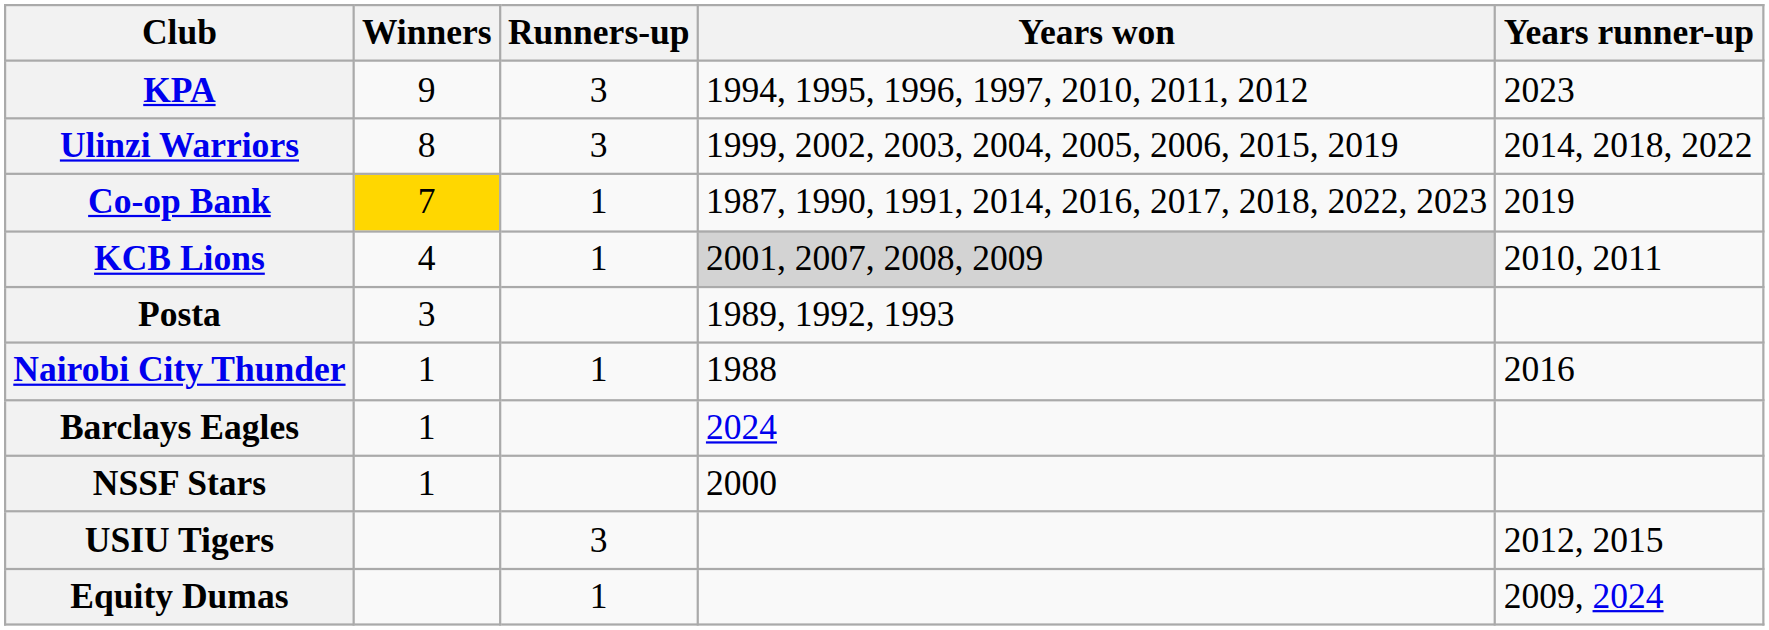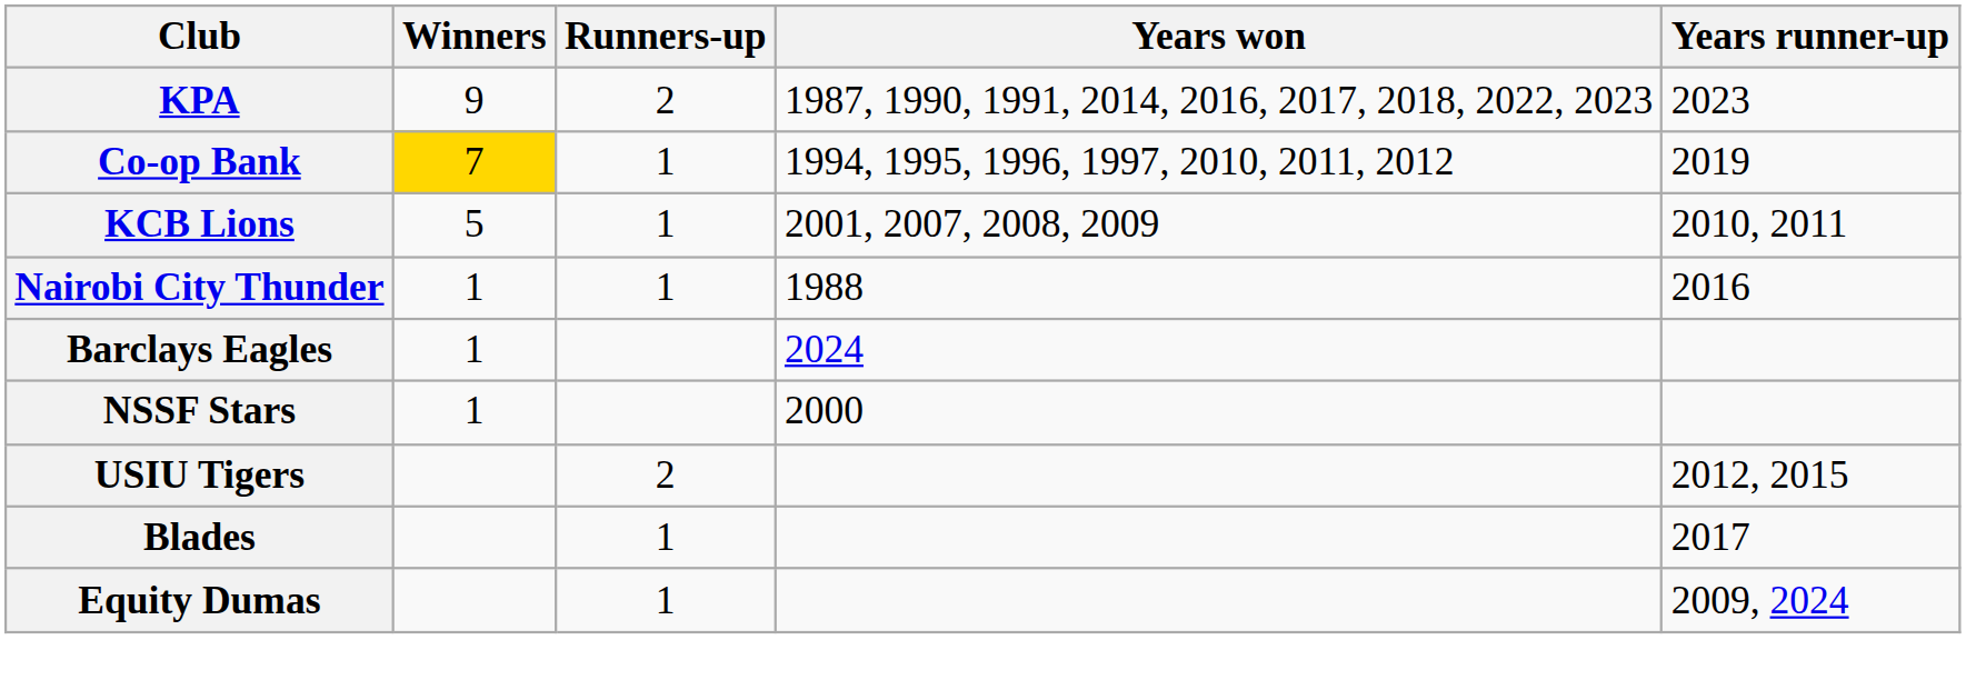KPA | Runners-up: 3 -> 2
KPA | Years won: 1994, 1995, 1996, 1997, 2010, 2011, 2012 -> 1987, 1990, 1991, 2014, 2016, 2017, 2018, 2022, 2023
- row: Ulinzi Warriors | 8 | 3 | 1999, 2002, 2003, 2004, 2005, 2006, 2015, 2019 | 2014, 2018, 2022
Co-op Bank | Years won: 1987, 1990, 1991, 2014, 2016, 2017, 2018, 2022, 2023 -> 1994, 1995, 1996, 1997, 2010, 2011, 2012
KCB Lions | Winners: 4 -> 5
KCB Lions | Years won: lightgrey background -> no background
- row: Posta | 3 | 1989, 1992, 1993
USIU Tigers | Runners-up: 3 -> 2
+ row: Blades | 1 | 2017
